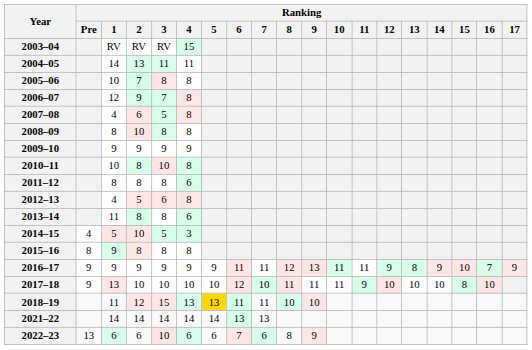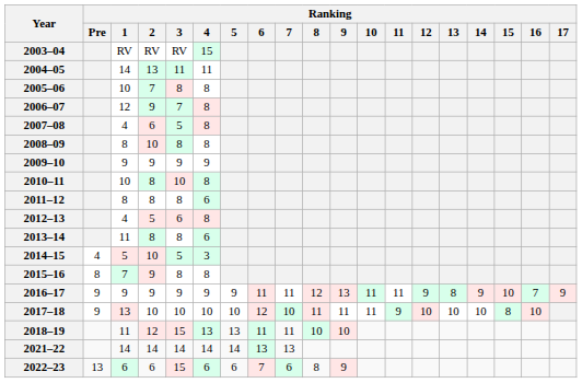2015–16 | Ranking / 1: 9 -> 7
2015–16 | Ranking / 2: 8 -> 9
2018–19 | Ranking / 5: gold background -> no background
2022–23 | Ranking / 3: 10 -> 15
